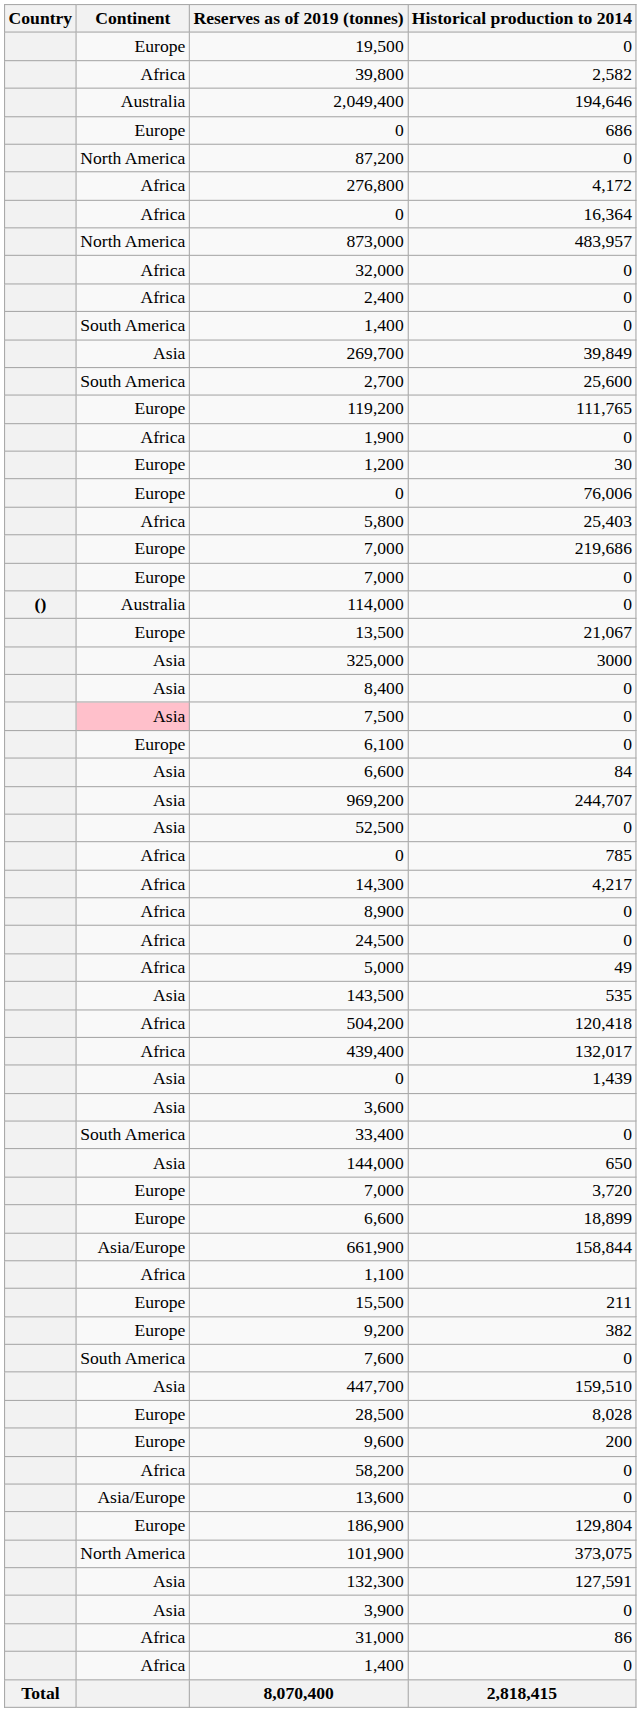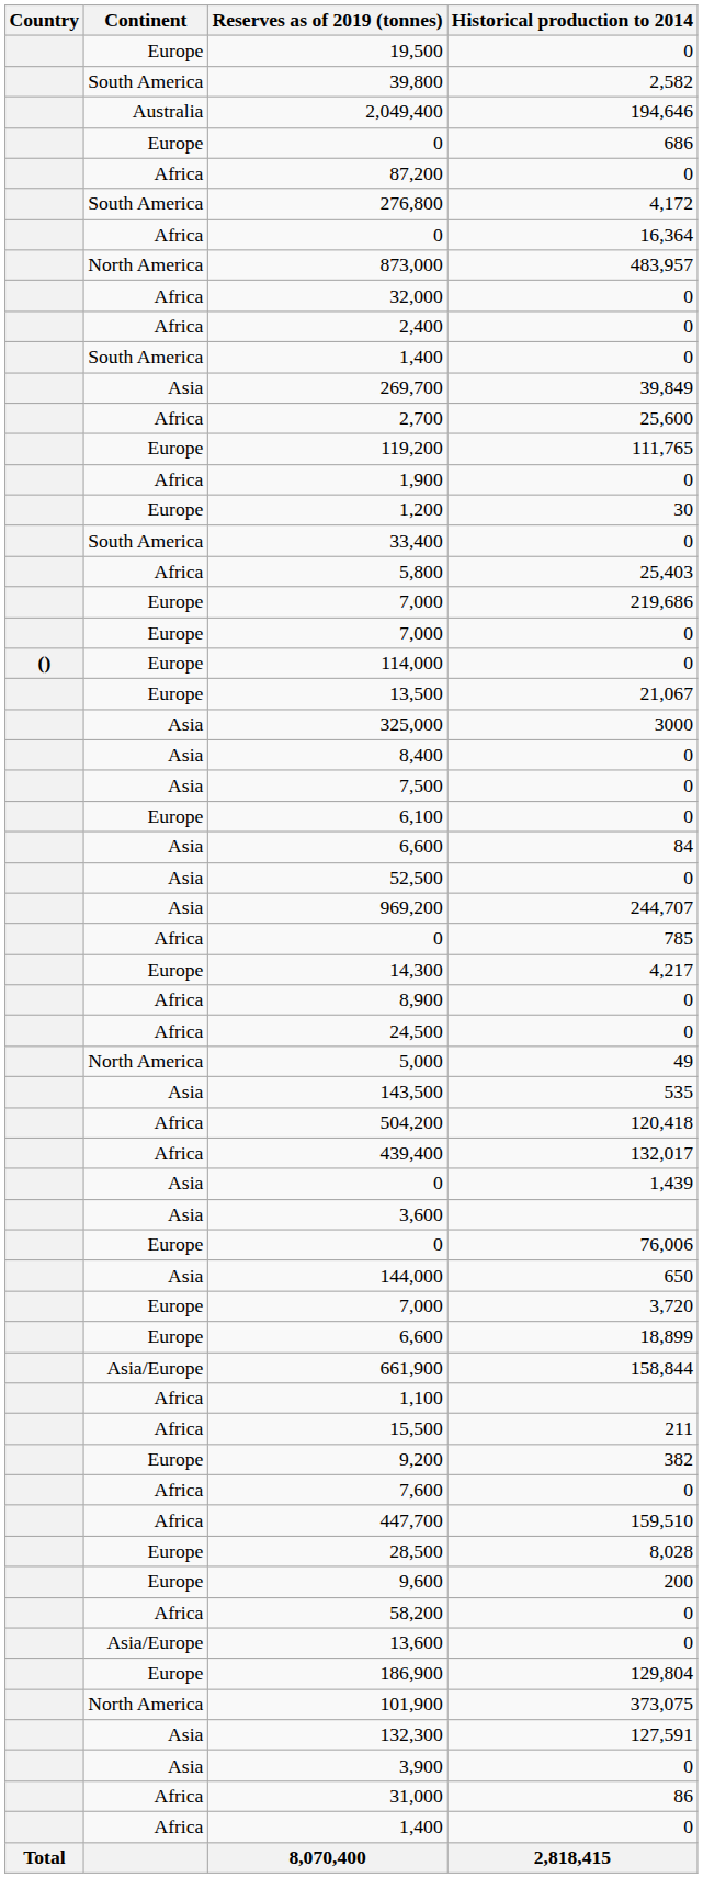39,800 | Continent: Africa -> South America
87,200 | Continent: North America -> Africa
276,800 | Continent: Africa -> South America
2,700 | Continent: South America -> Africa
rows swapped: 0 / 76,006 <-> 33,400
114,000 | Continent: Australia -> Europe
7,500 | Continent: pink background -> no background
rows swapped: 52,500 <-> 969,200
14,300 | Continent: Africa -> Europe
5,000 | Continent: Africa -> North America
15,500 | Continent: Europe -> Africa
7,600 | Continent: South America -> Africa
447,700 | Continent: Asia -> Africa
